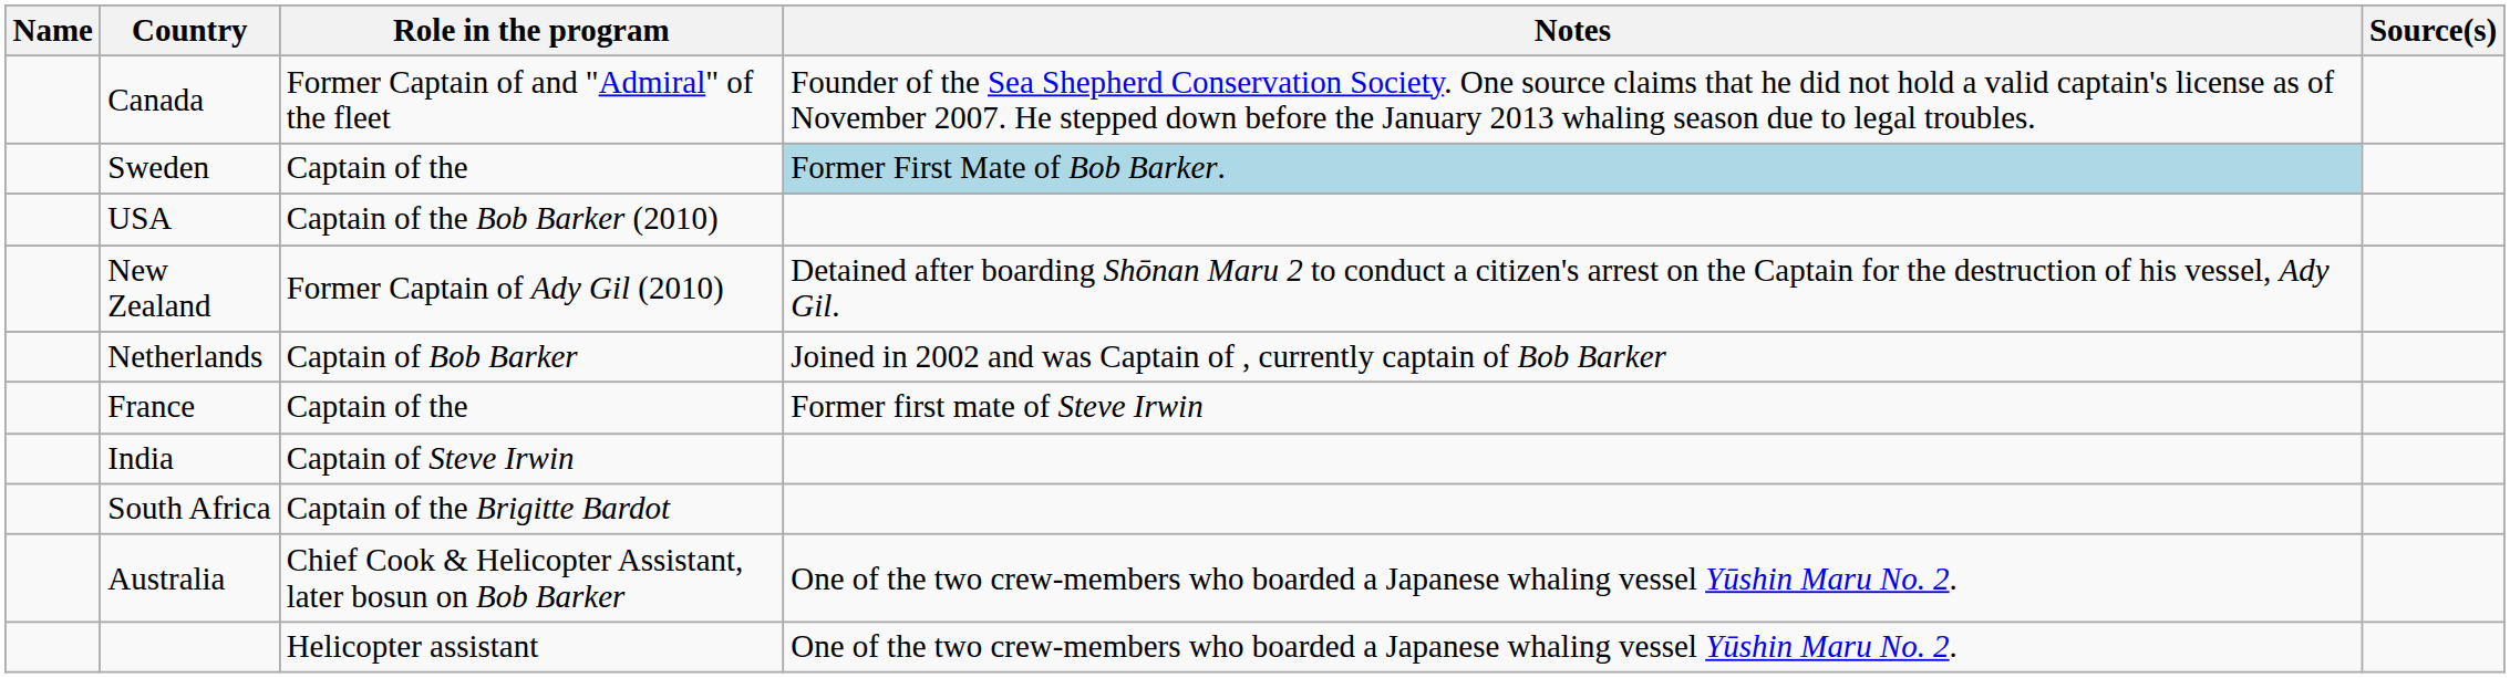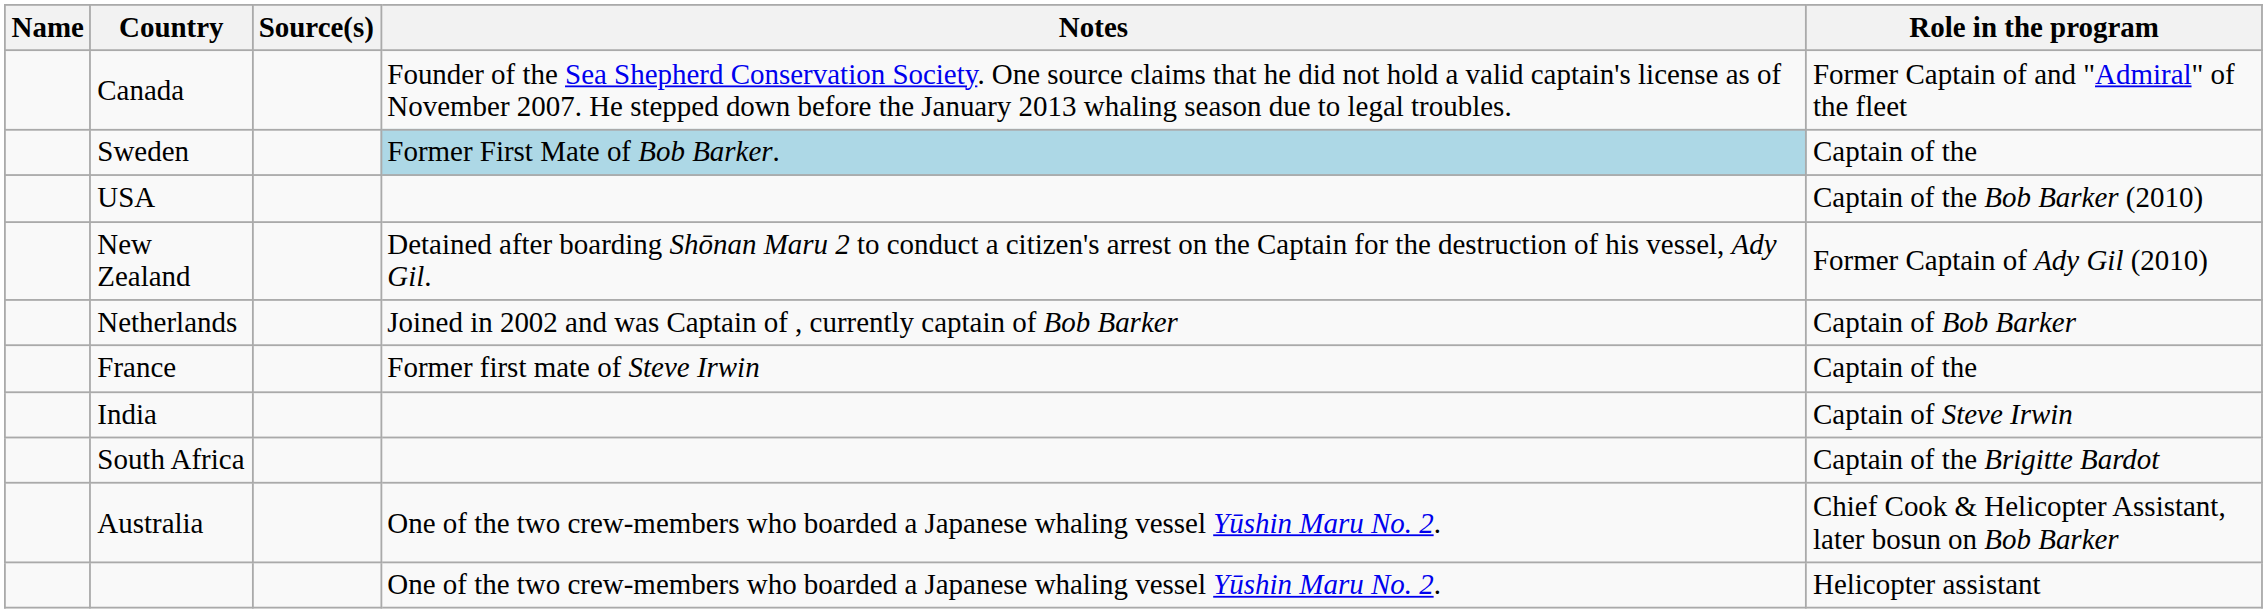columns swapped: Role in the program <-> Source(s)
